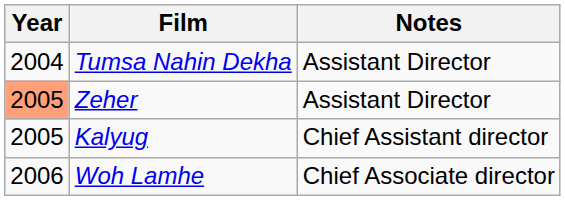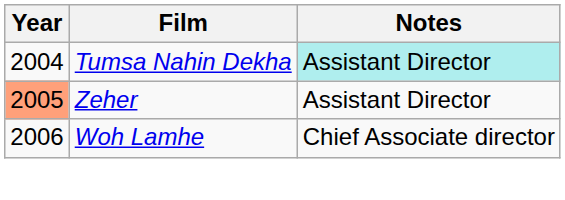Tumsa Nahin Dekha | Notes: no background -> paleturquoise background
- row: 2005 | Kalyug | Chief Assistant director
